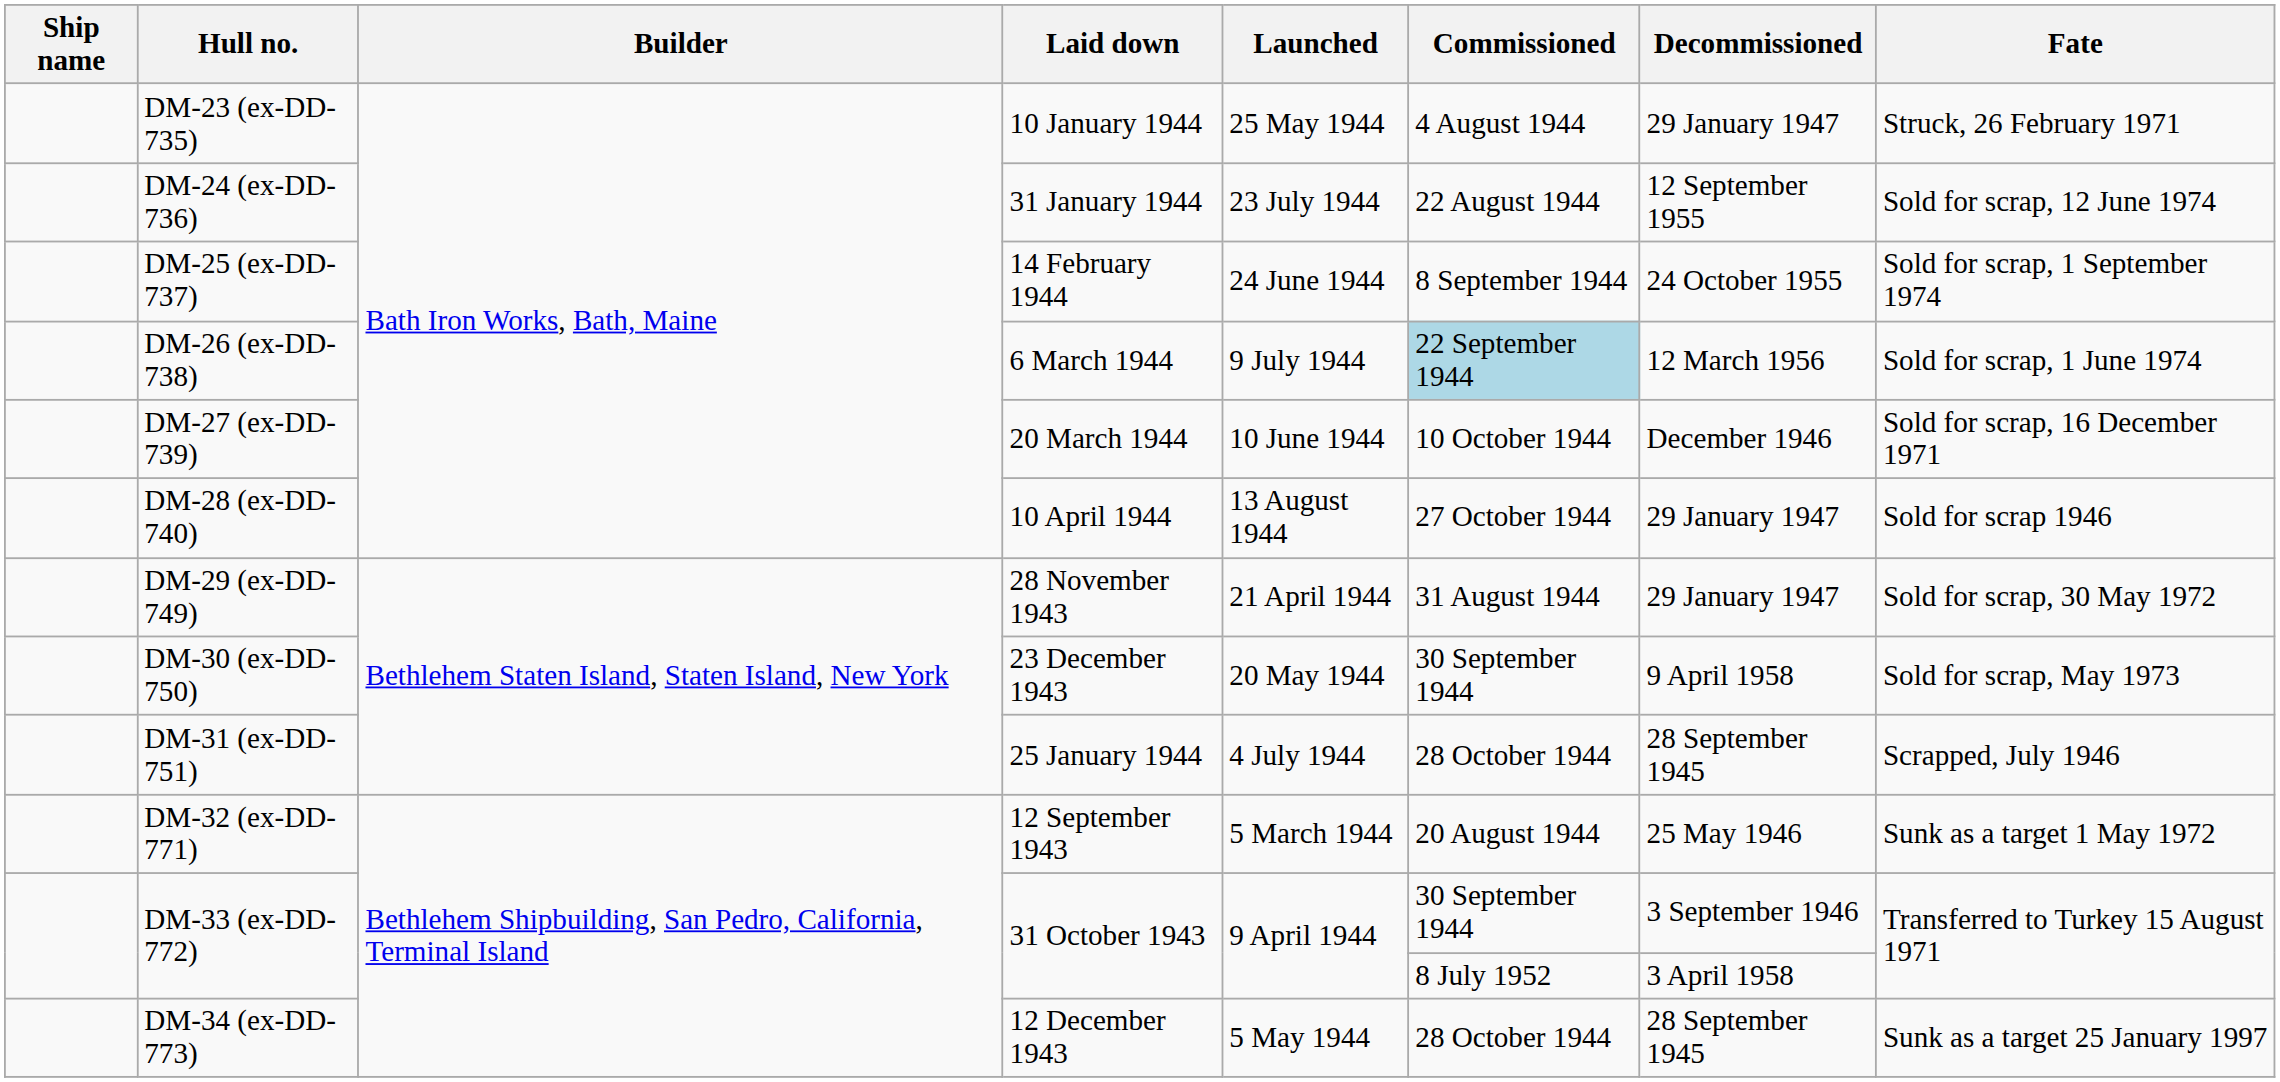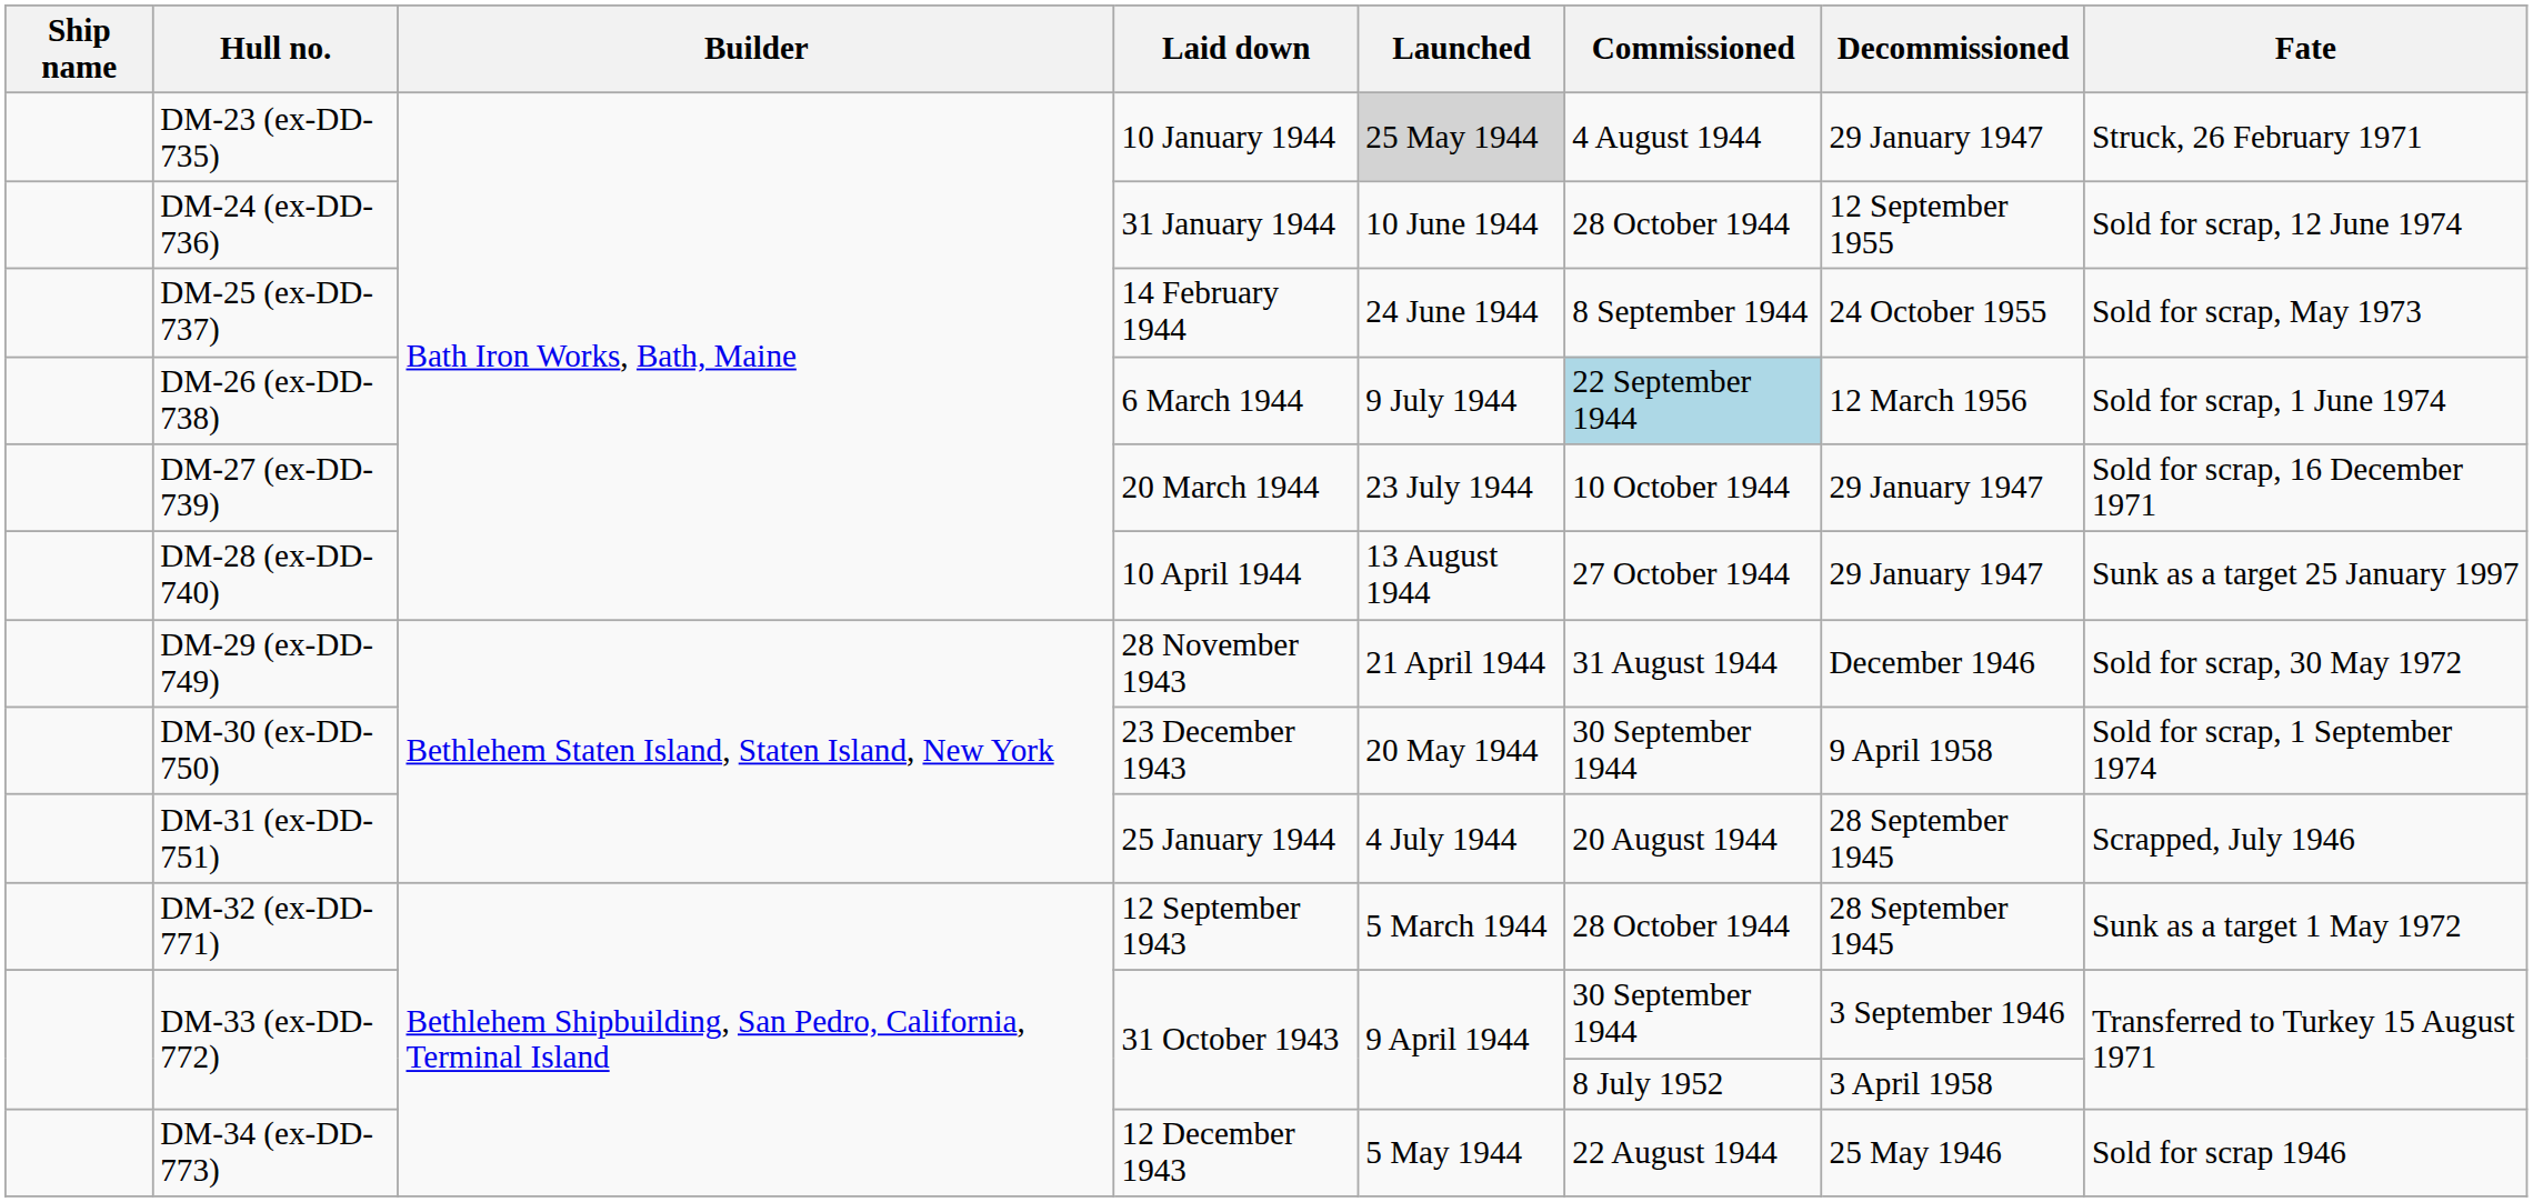DM-23 (ex-DD-735) | Launched: no background -> lightgrey background
DM-24 (ex-DD-736) | Launched: 23 July 1944 -> 10 June 1944
DM-24 (ex-DD-736) | Commissioned: 22 August 1944 -> 28 October 1944
DM-25 (ex-DD-737) | Fate: Sold for scrap, 1 September 1974 -> Sold for scrap, May 1973
DM-27 (ex-DD-739) | Launched: 10 June 1944 -> 23 July 1944
DM-27 (ex-DD-739) | Decommissioned: December 1946 -> 29 January 1947
DM-28 (ex-DD-740) | Fate: Sold for scrap 1946 -> Sunk as a target 25 January 1997
DM-29 (ex-DD-749) | Decommissioned: 29 January 1947 -> December 1946
DM-30 (ex-DD-750) | Fate: Sold for scrap, May 1973 -> Sold for scrap, 1 September 1974
DM-31 (ex-DD-751) | Commissioned: 28 October 1944 -> 20 August 1944
DM-32 (ex-DD-771) | Commissioned: 20 August 1944 -> 28 October 1944
DM-32 (ex-DD-771) | Decommissioned: 25 May 1946 -> 28 September 1945
DM-34 (ex-DD-773) | Commissioned: 28 October 1944 -> 22 August 1944
DM-34 (ex-DD-773) | Decommissioned: 28 September 1945 -> 25 May 1946
DM-34 (ex-DD-773) | Fate: Sunk as a target 25 January 1997 -> Sold for scrap 1946
